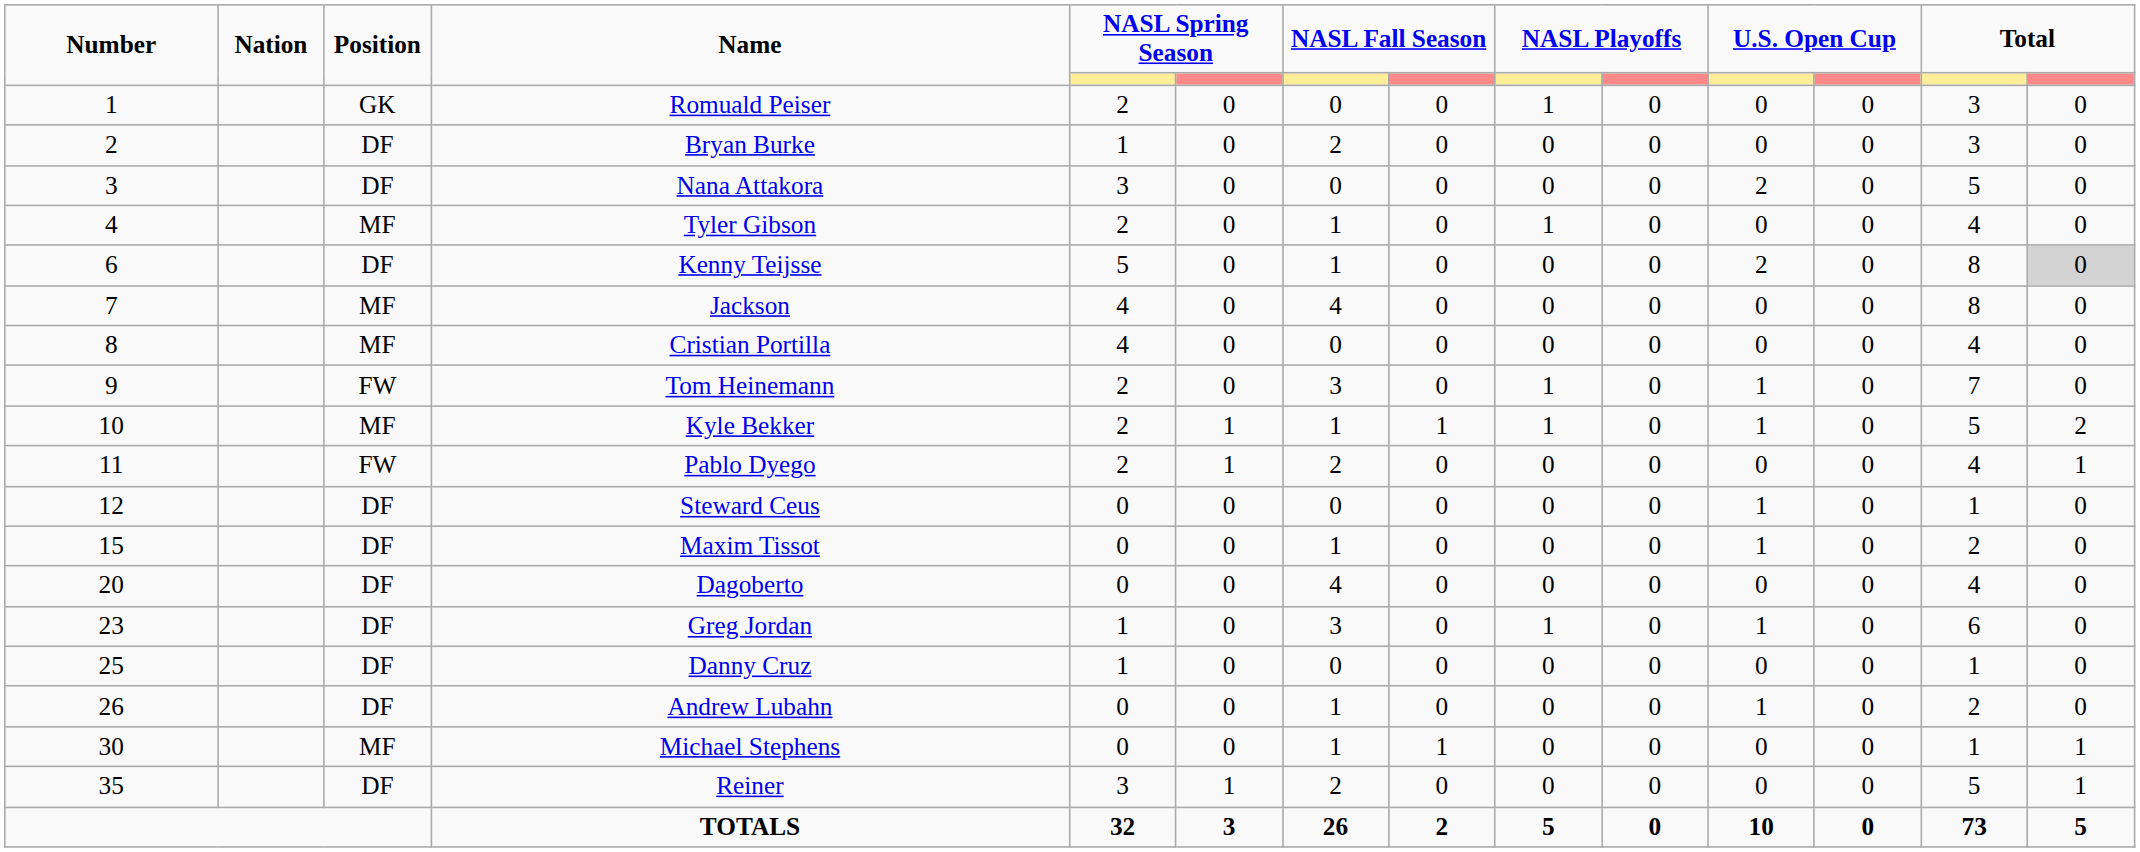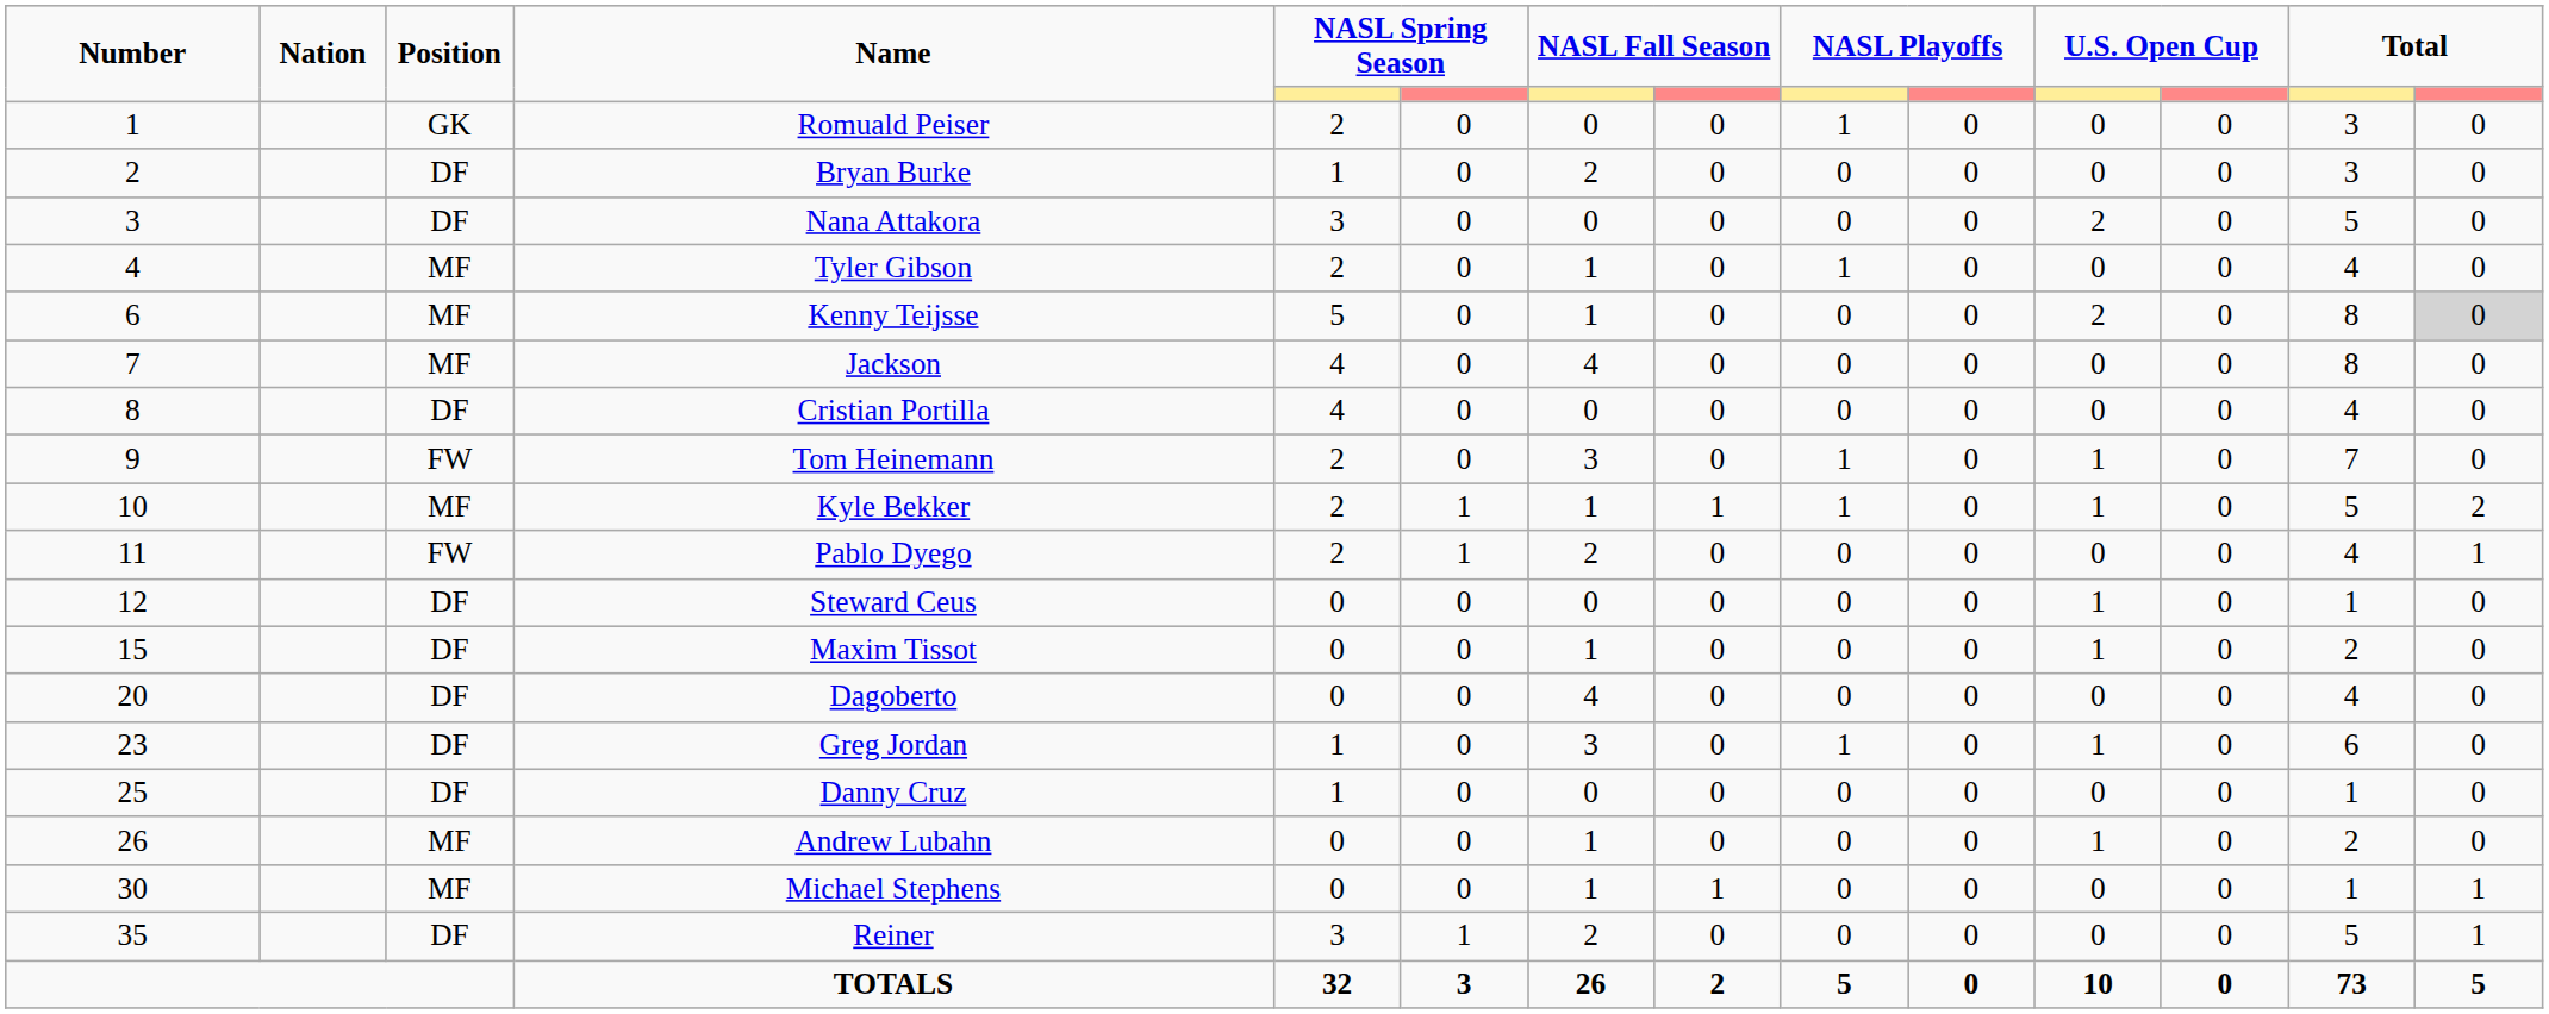Kenny Teijsse | Position: DF -> MF
Cristian Portilla | Position: MF -> DF
Andrew Lubahn | Position: DF -> MF
